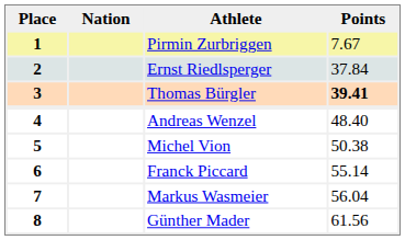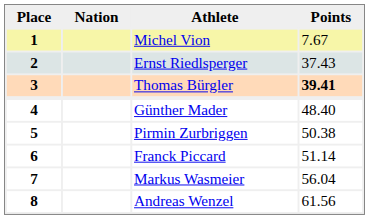1 | Athlete: Pirmin Zurbriggen -> Michel Vion
2 | Points: 37.84 -> 37.43
4 | Athlete: Andreas Wenzel -> Günther Mader
5 | Athlete: Michel Vion -> Pirmin Zurbriggen
6 | Points: 55.14 -> 51.14
8 | Athlete: Günther Mader -> Andreas Wenzel
